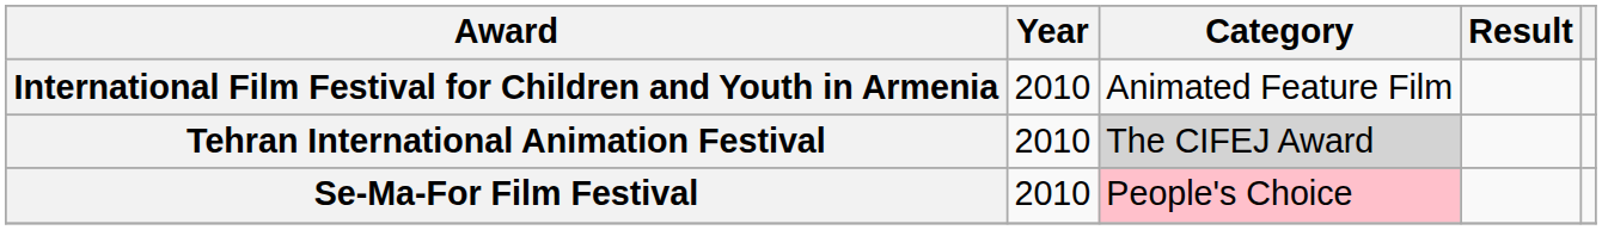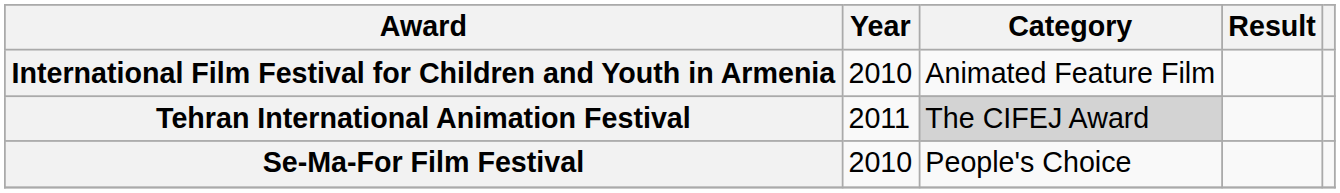Tehran International Animation Festival | Year: 2010 -> 2011
Se-Ma-For Film Festival | Category: pink background -> no background
